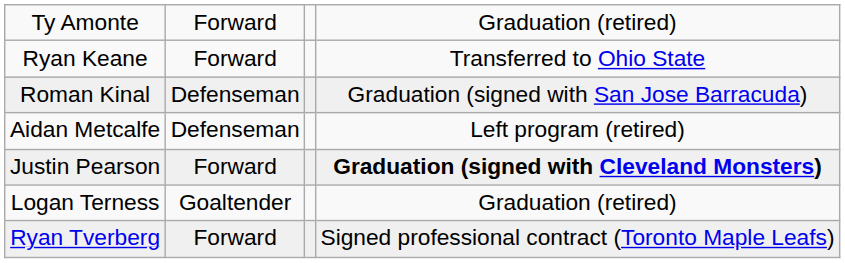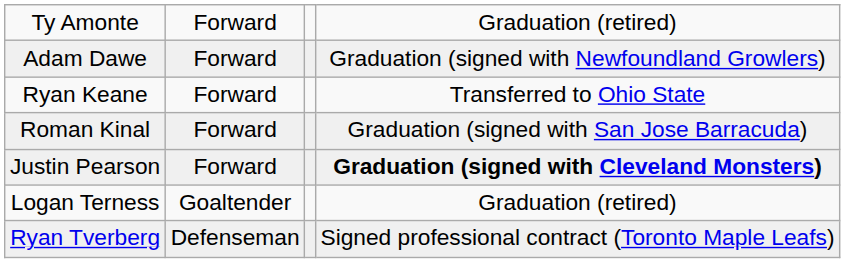+ row: Adam Dawe | Forward | Graduation (signed with Newfoundland Growlers)
Roman Kinal | column 2: Defenseman -> Forward
- row: Aidan Metcalfe | Defenseman | Left program (retired)
Ryan Tverberg | column 2: Forward -> Defenseman
